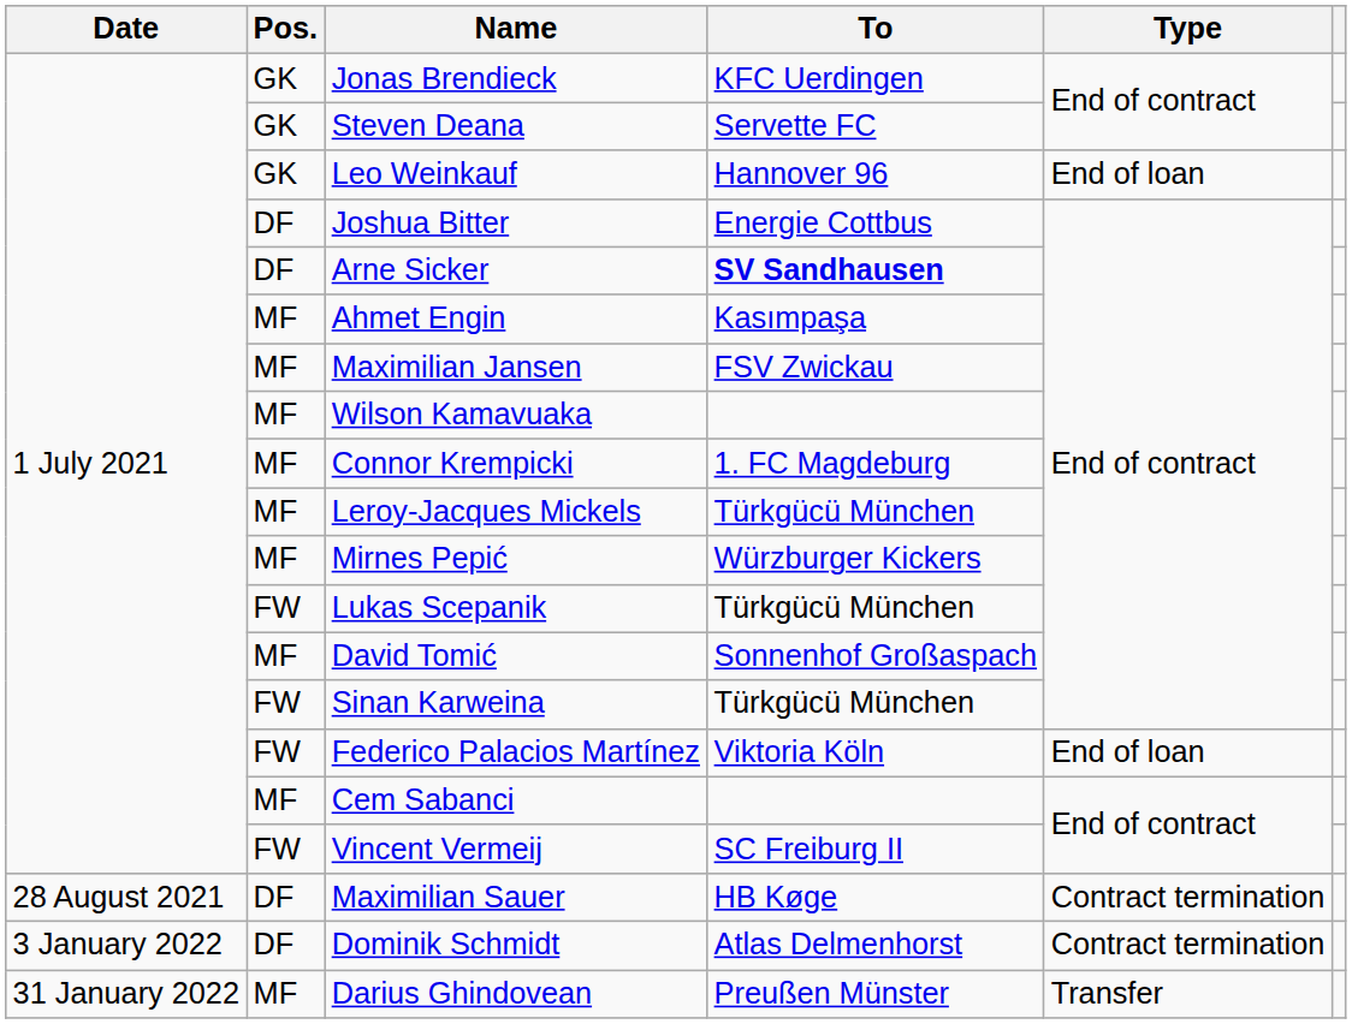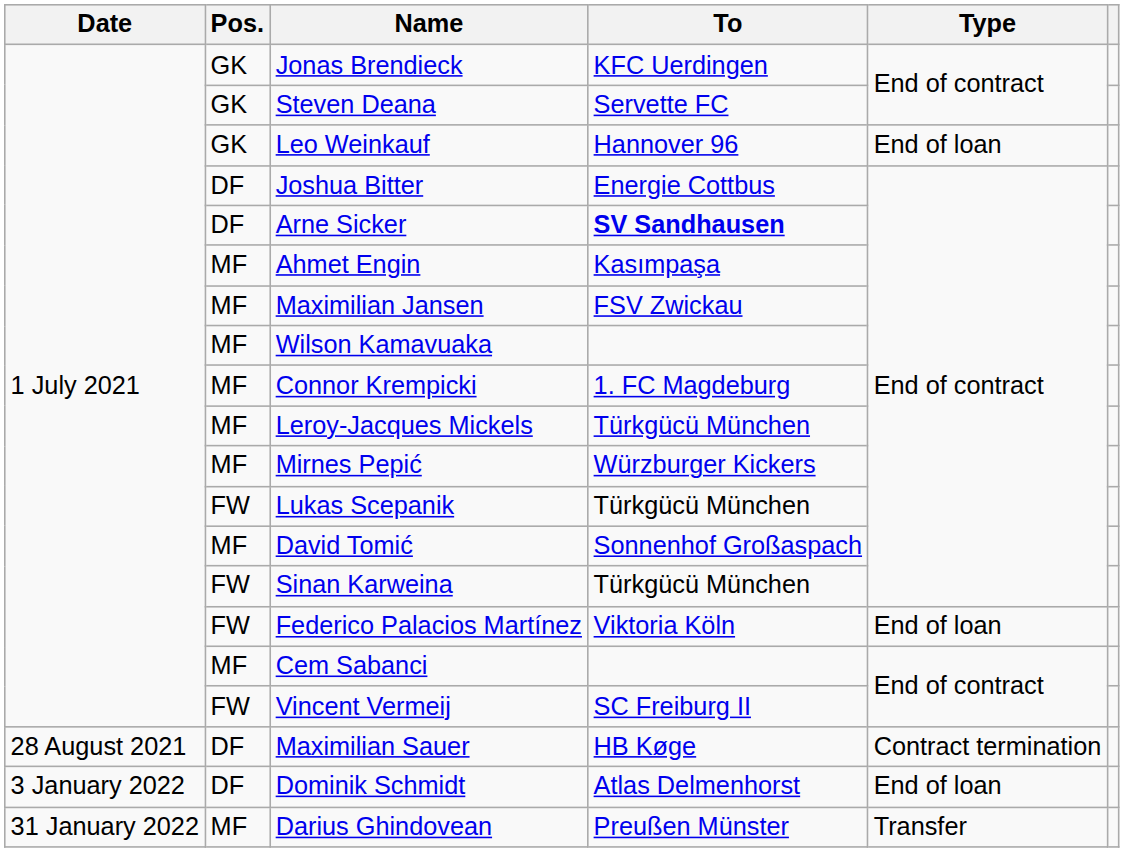Dominik Schmidt | Type: Contract termination -> End of loan
